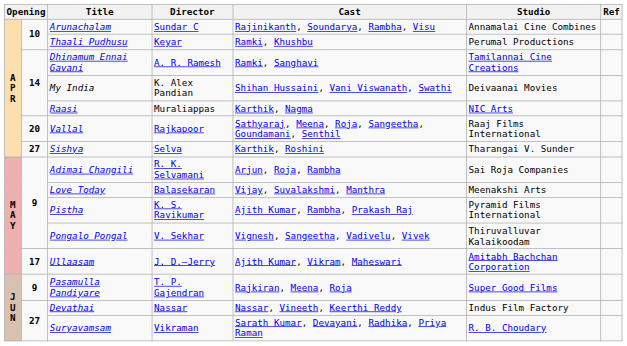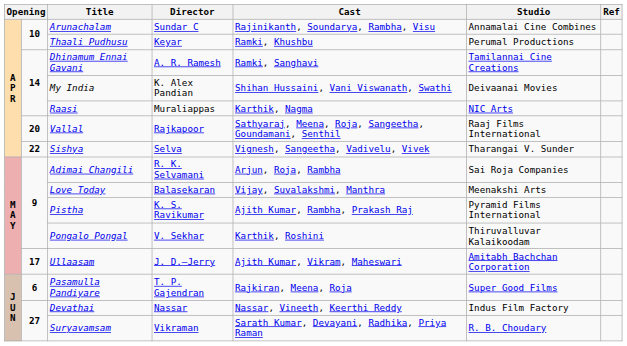Sishya | column 2: 27 -> 22
Sishya | Cast: Karthik, Roshini -> Vignesh, Sangeetha, Vadivelu, Vivek
Pongalo Pongal | Cast: Vignesh, Sangeetha, Vadivelu, Vivek -> Karthik, Roshini
Pasamulla Pandiyare | column 2: 9 -> 6
